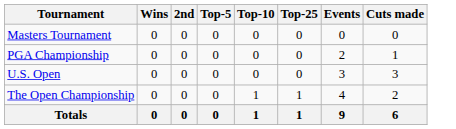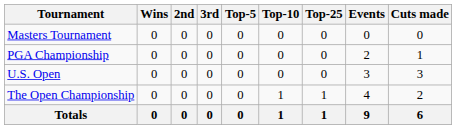+ column: 3rd | 0 | 0 | 0 | 0 | 0
